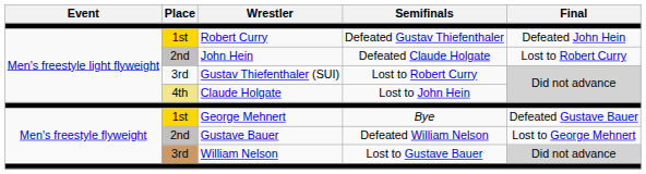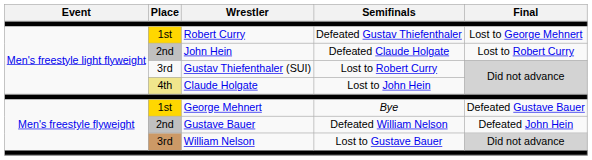Robert Curry | Final: Defeated John Hein -> Lost to George Mehnert
Gustave Bauer | Final: Lost to George Mehnert -> Defeated John Hein
